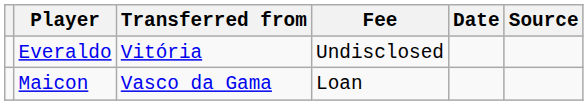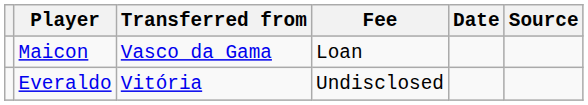rows swapped: Maicon <-> Everaldo
